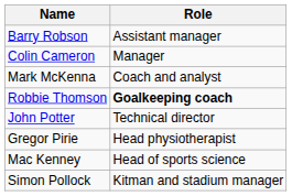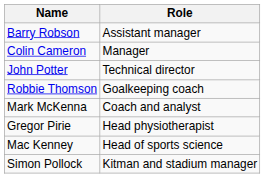rows swapped: John Potter <-> Mark McKenna
Robbie Thomson | Role: bold -> normal
